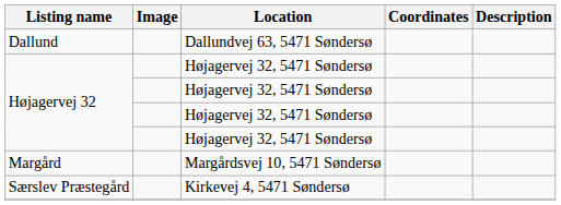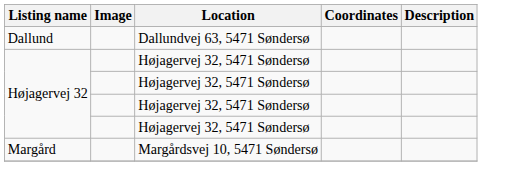- row: Særslev Præstegård | Kirkevej 4, 5471 Søndersø
